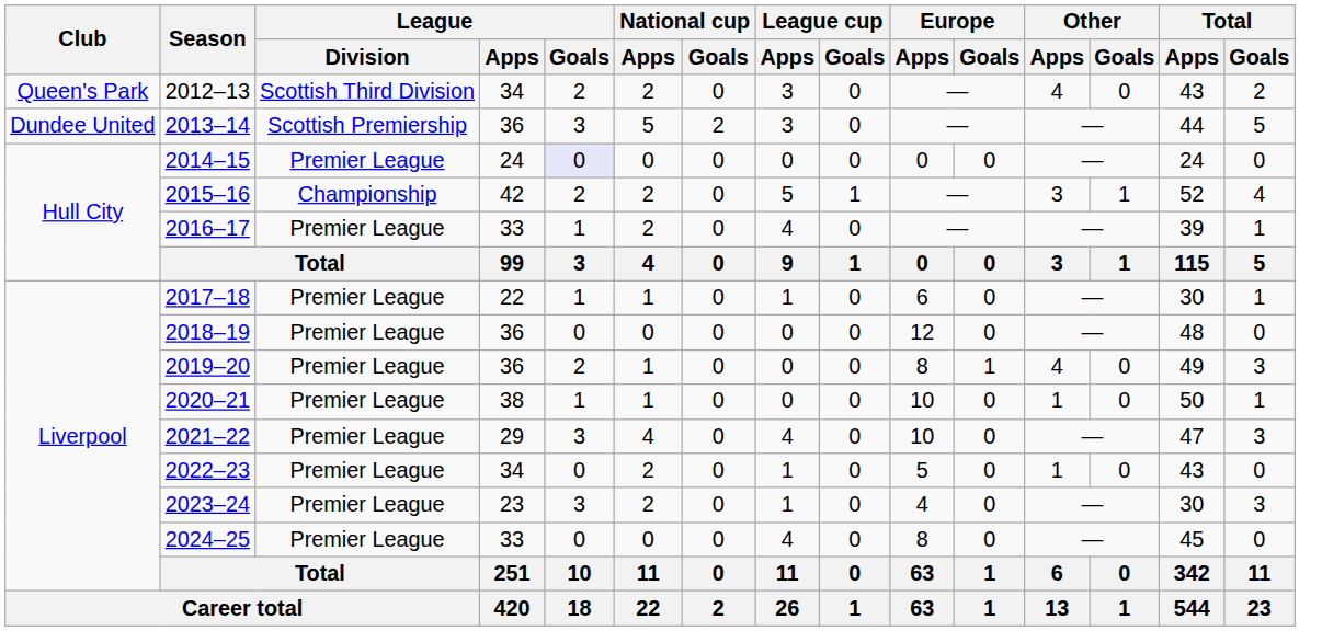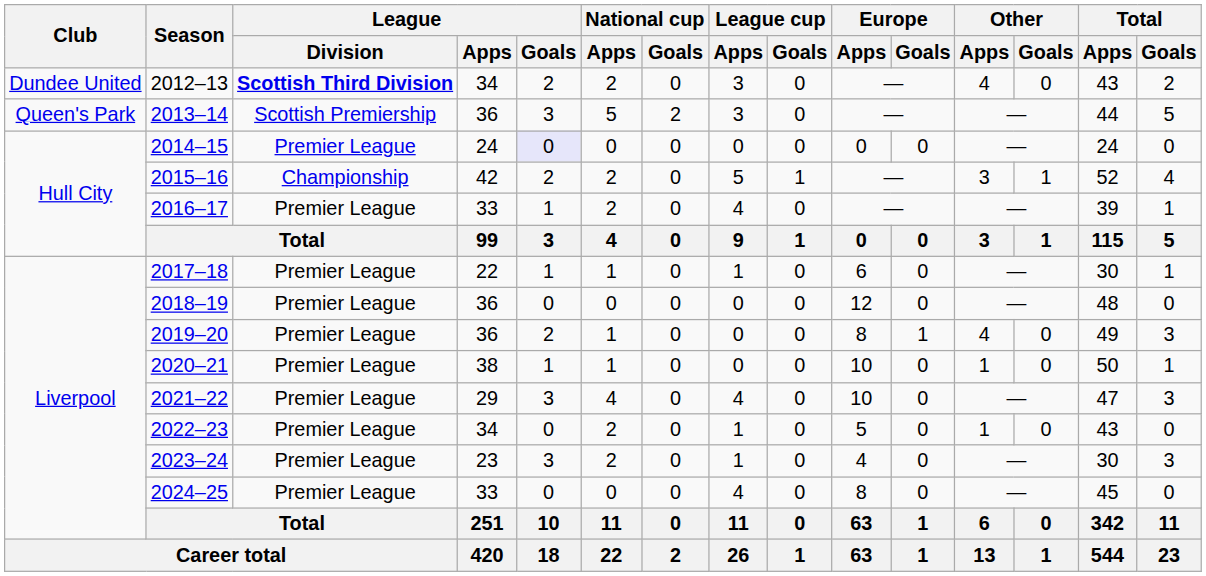2012–13 | Club: Queen's Park -> Dundee United
2012–13 | League / Division: normal -> bold
2013–14 | Club: Dundee United -> Queen's Park
